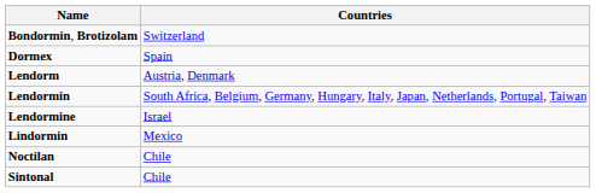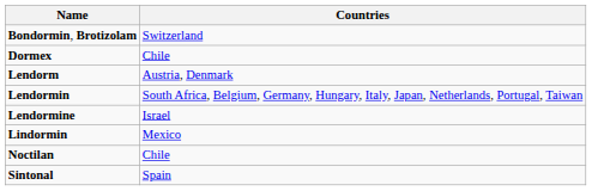Dormex | Countries: Spain -> Chile
Sintonal | Countries: Chile -> Spain
